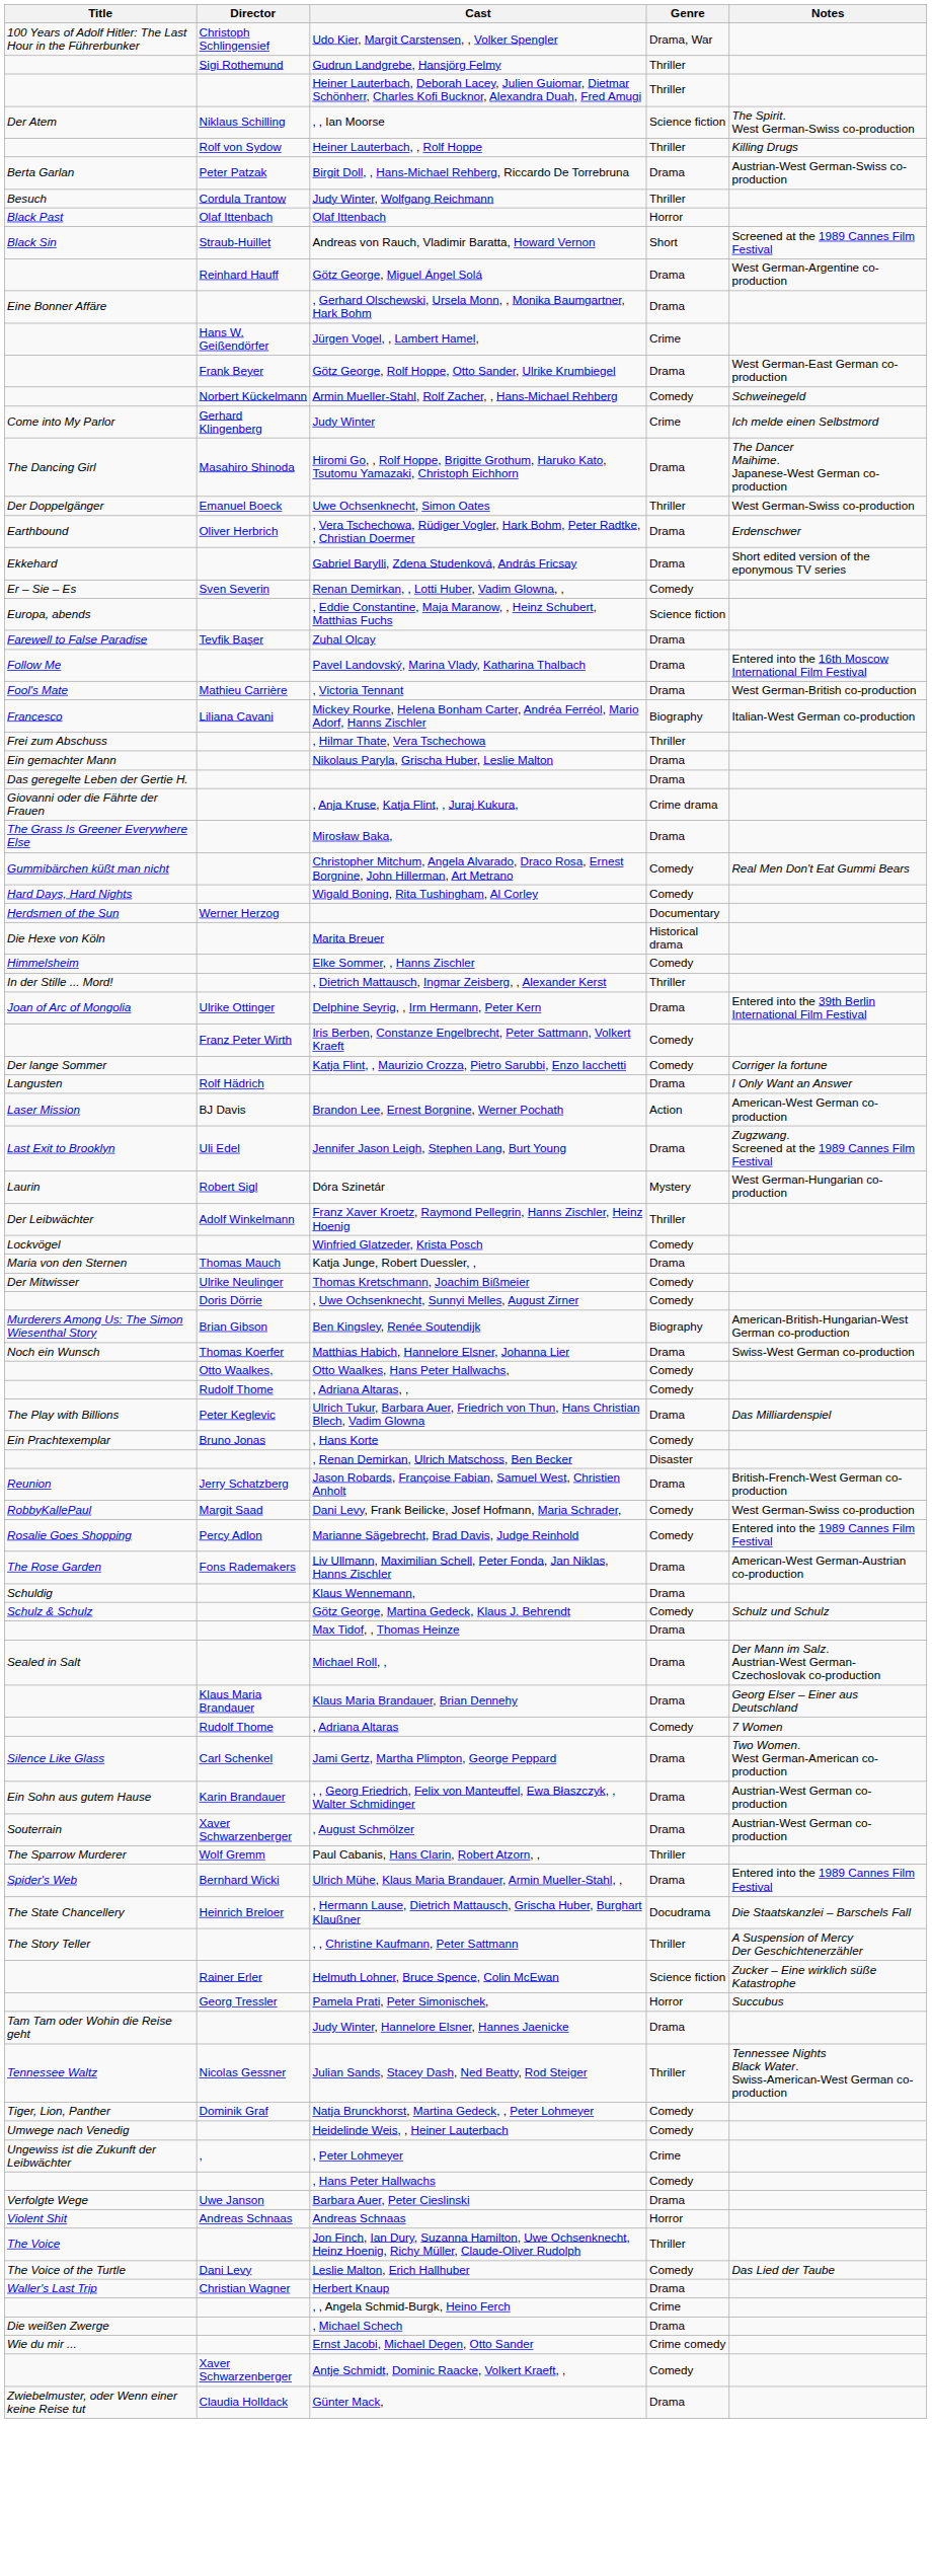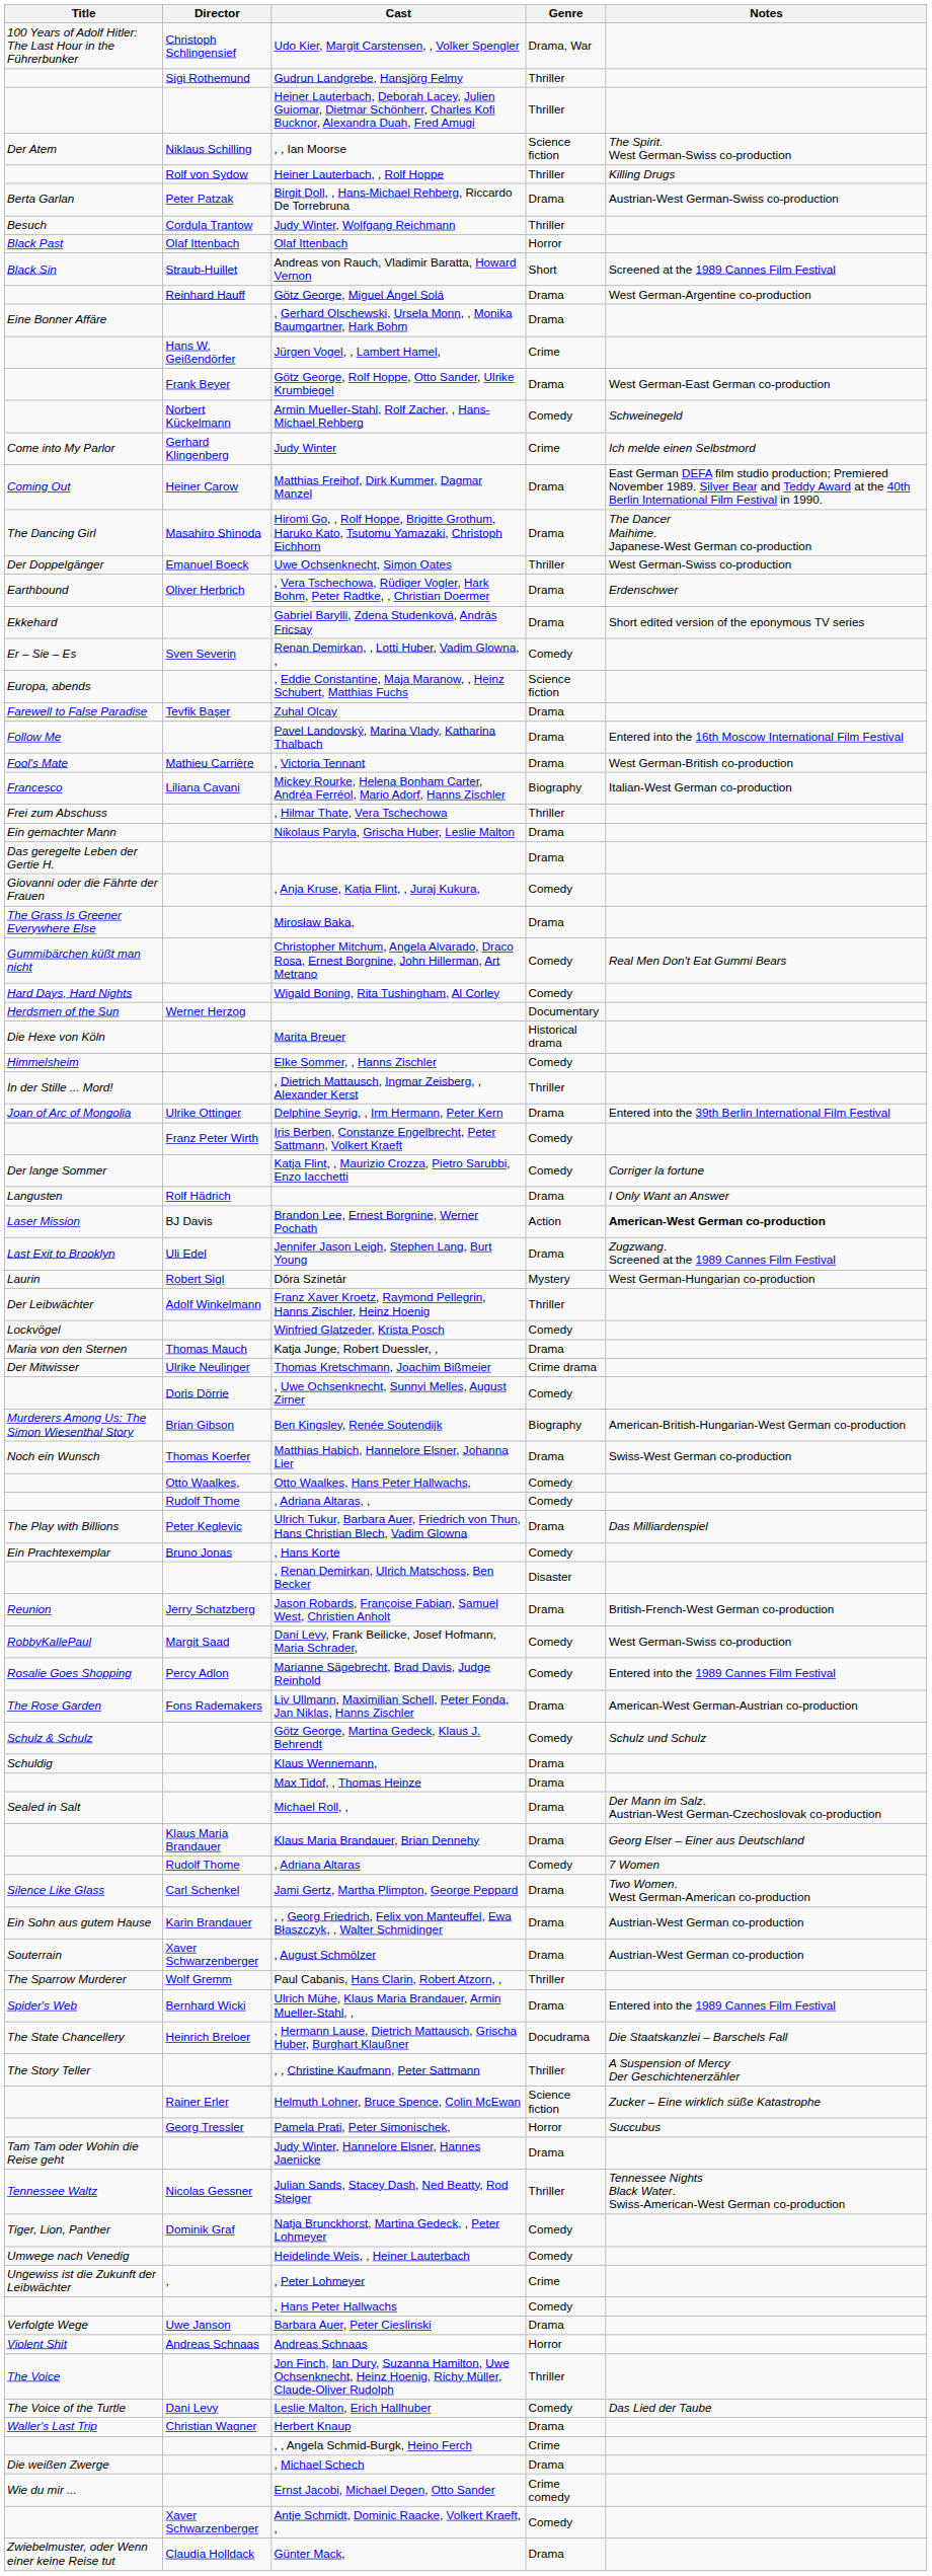+ row: Coming Out | Heiner Carow | Matthias Freihof, Dirk Kummer, Dagmar Manzel | Drama | East German DEFA film studio production; Premiered November 1989. Silver Bear and Teddy Award at the 40th Berlin International Film Festival in 1990.
, Anja Kruse, Katja Flint, , Juraj Kukura, | Genre: Crime drama -> Comedy
Brandon Lee, Ernest Borgnine, Werner Pochath | Notes: normal -> bold
Thomas Kretschmann, Joachim Bißmeier | Genre: Comedy -> Crime drama
rows swapped: Klaus Wennemann, <-> Götz George, Martina Gedeck, Klaus J. Behrendt
